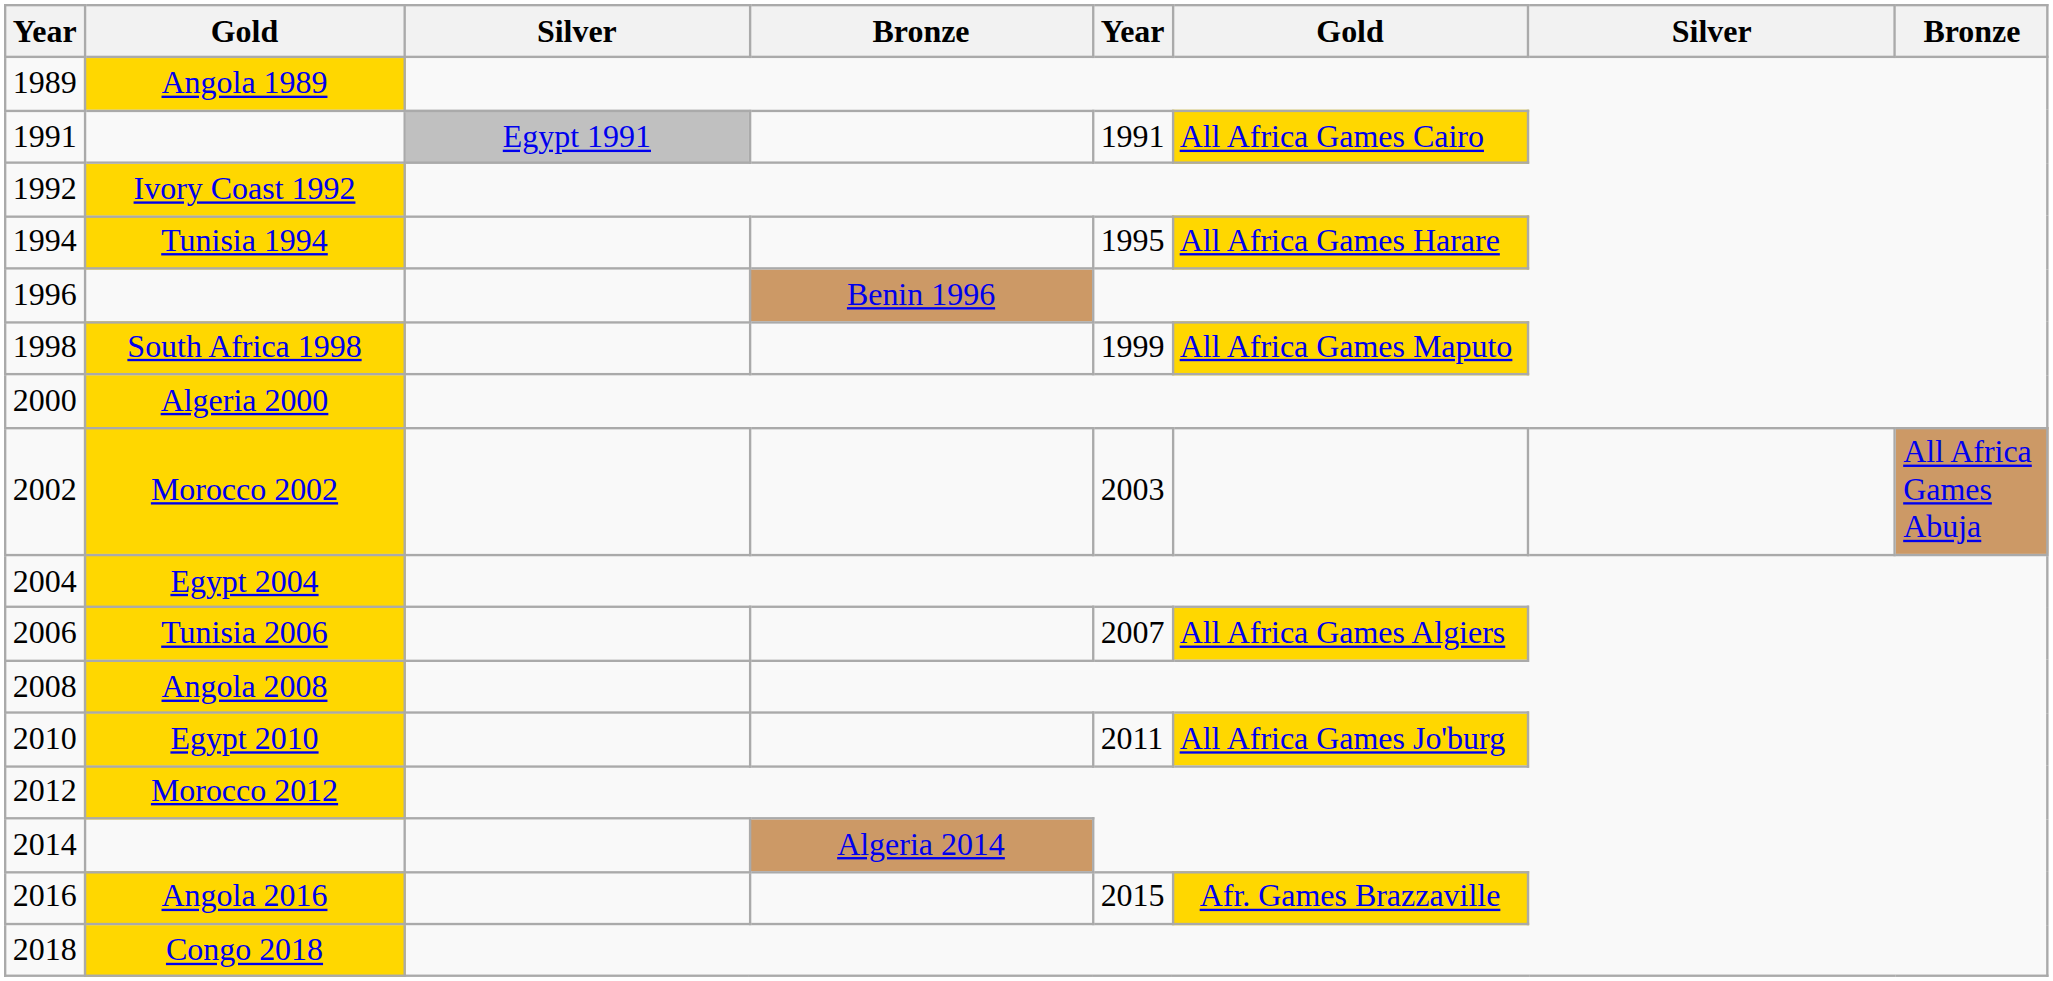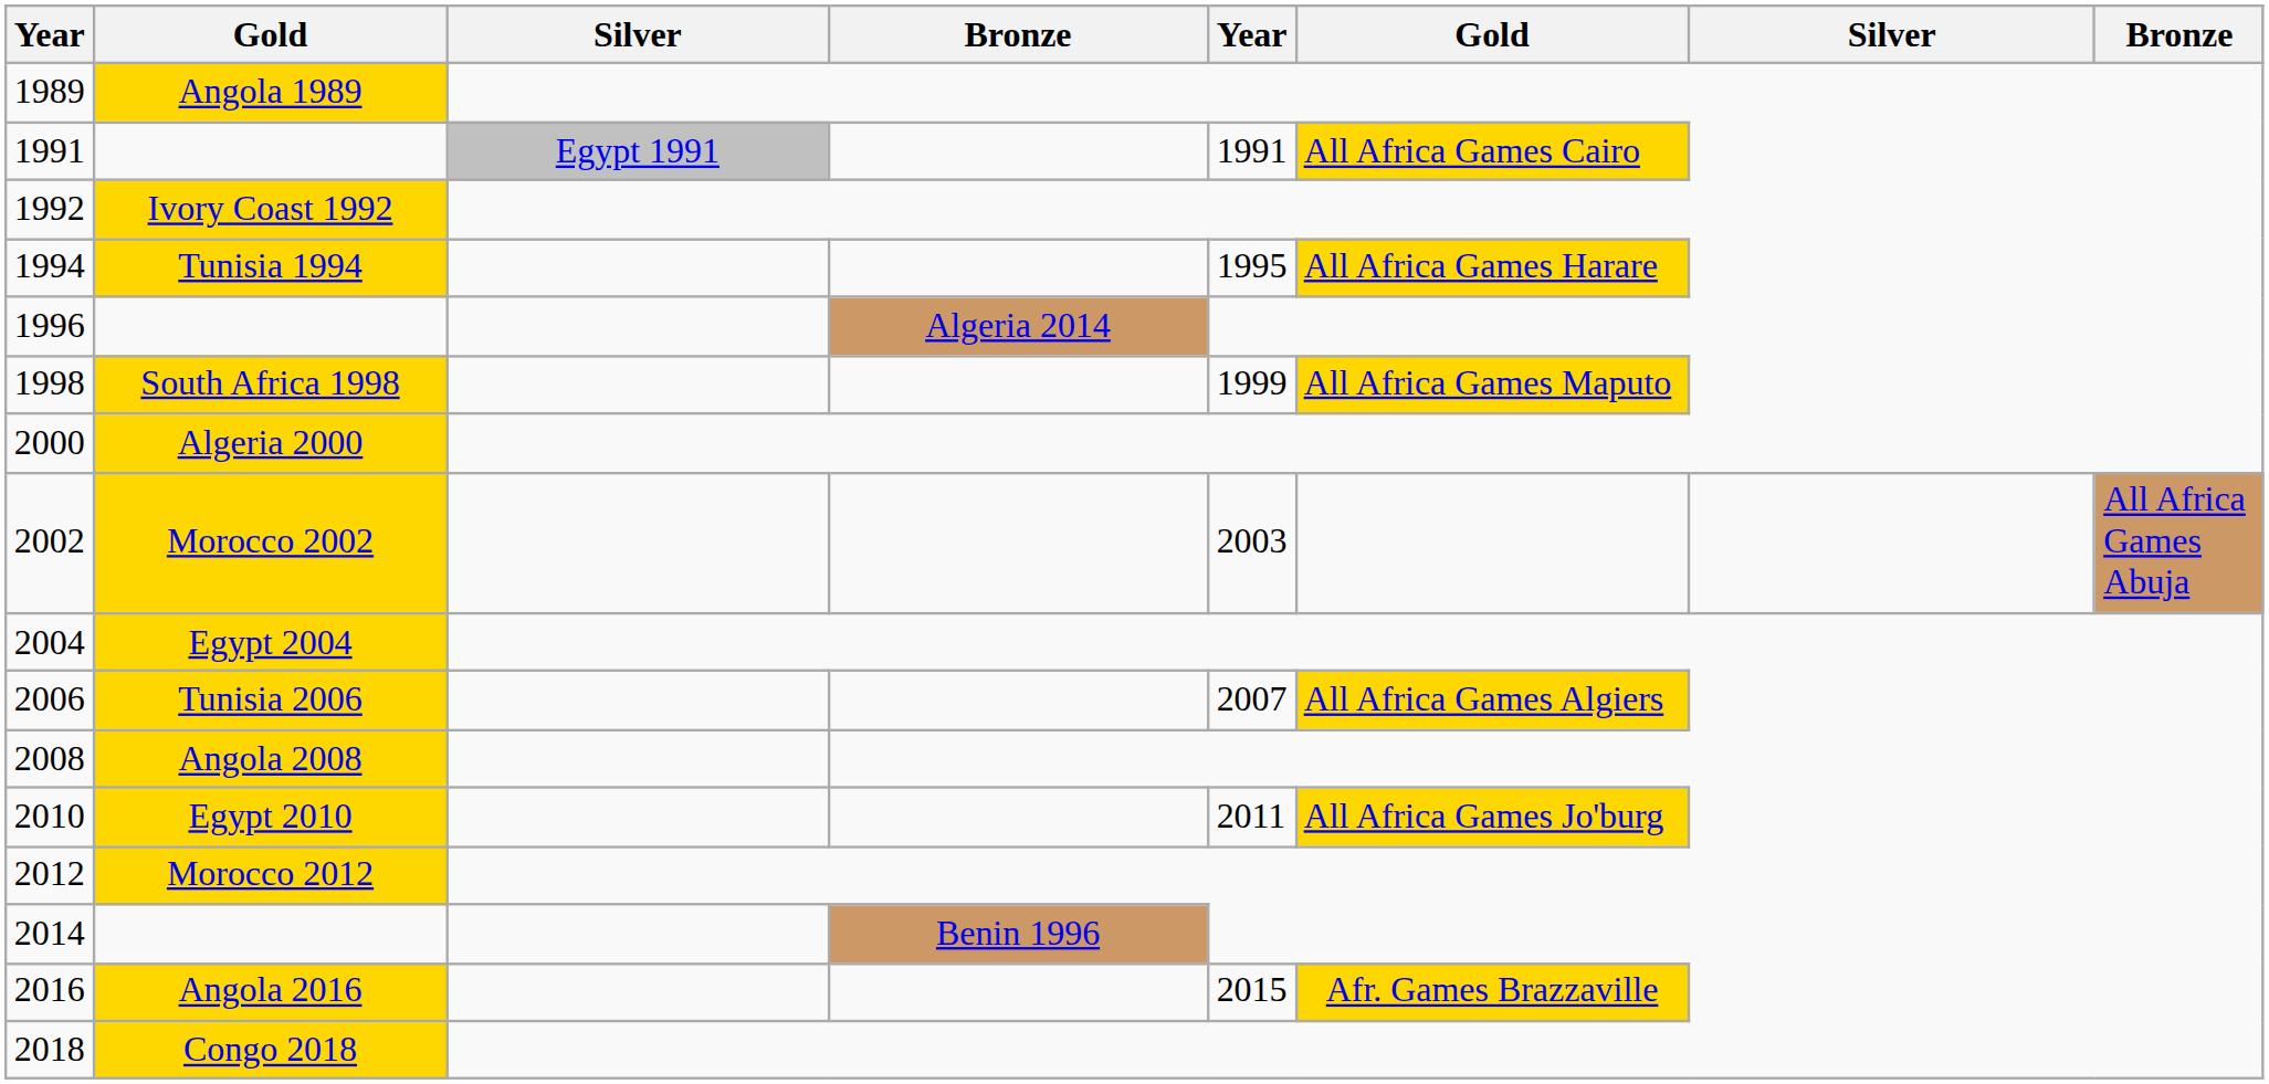1996 | column 4: Benin 1996 -> Algeria 2014
2014 | column 4: Algeria 2014 -> Benin 1996
